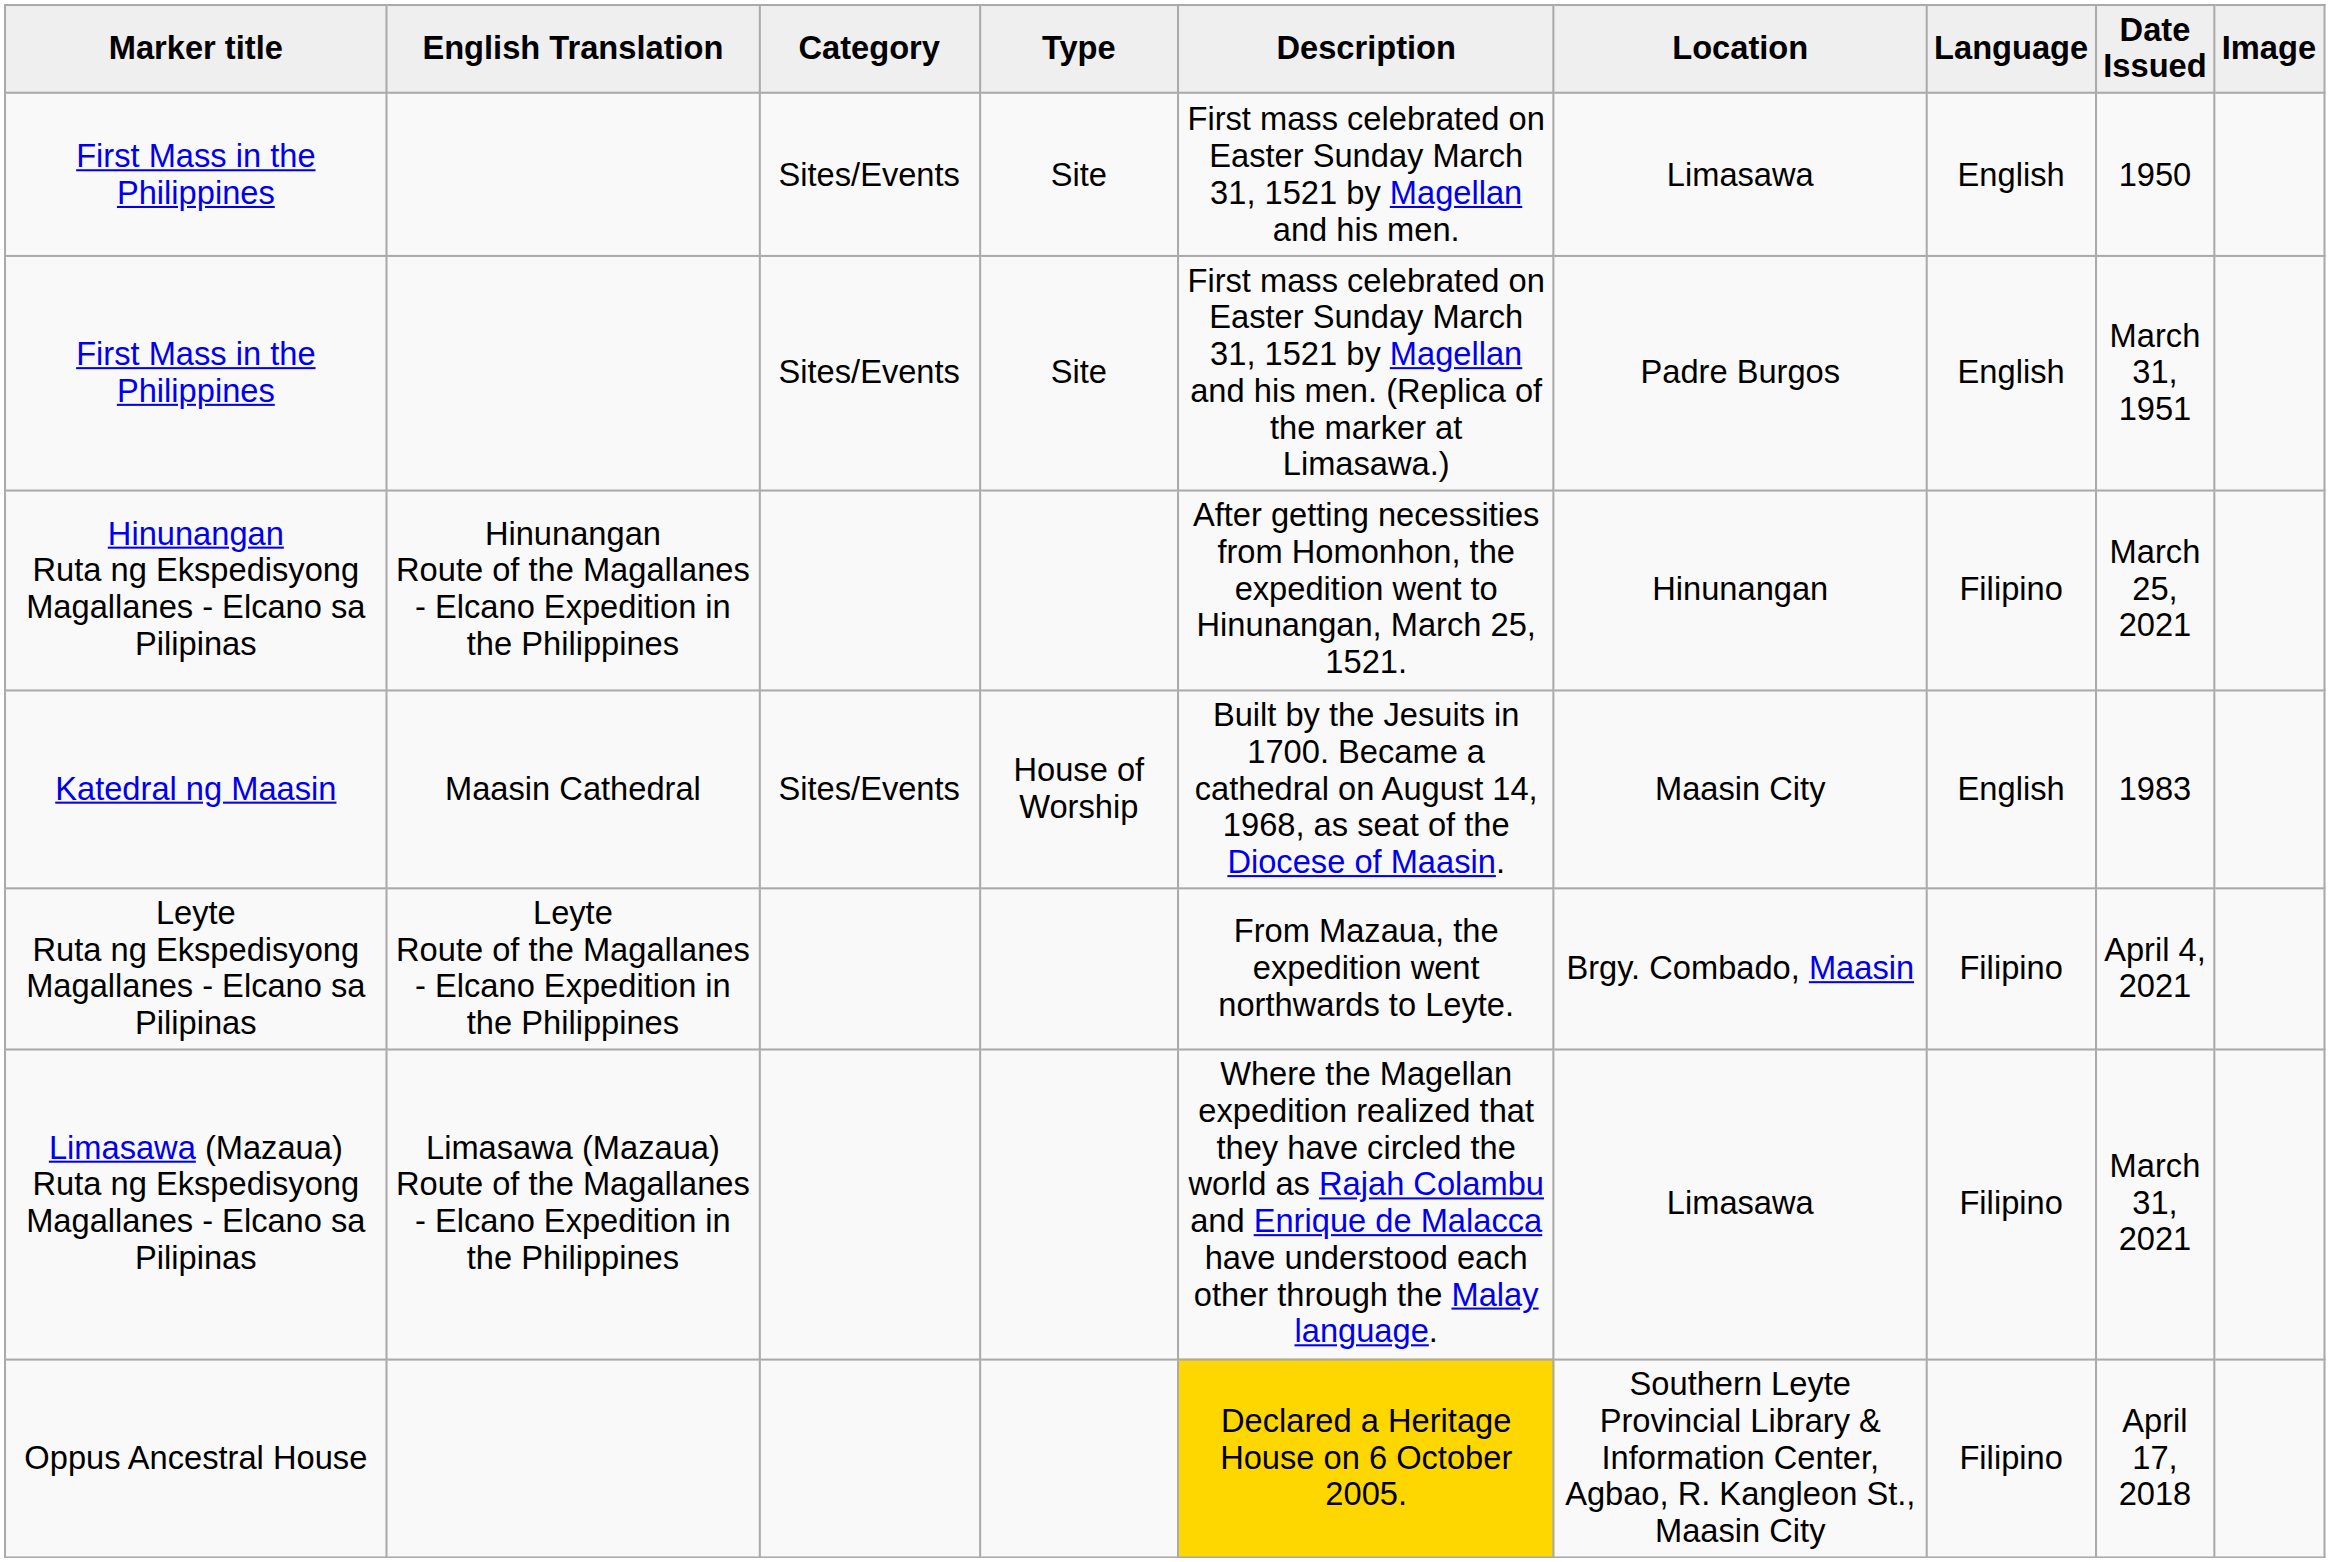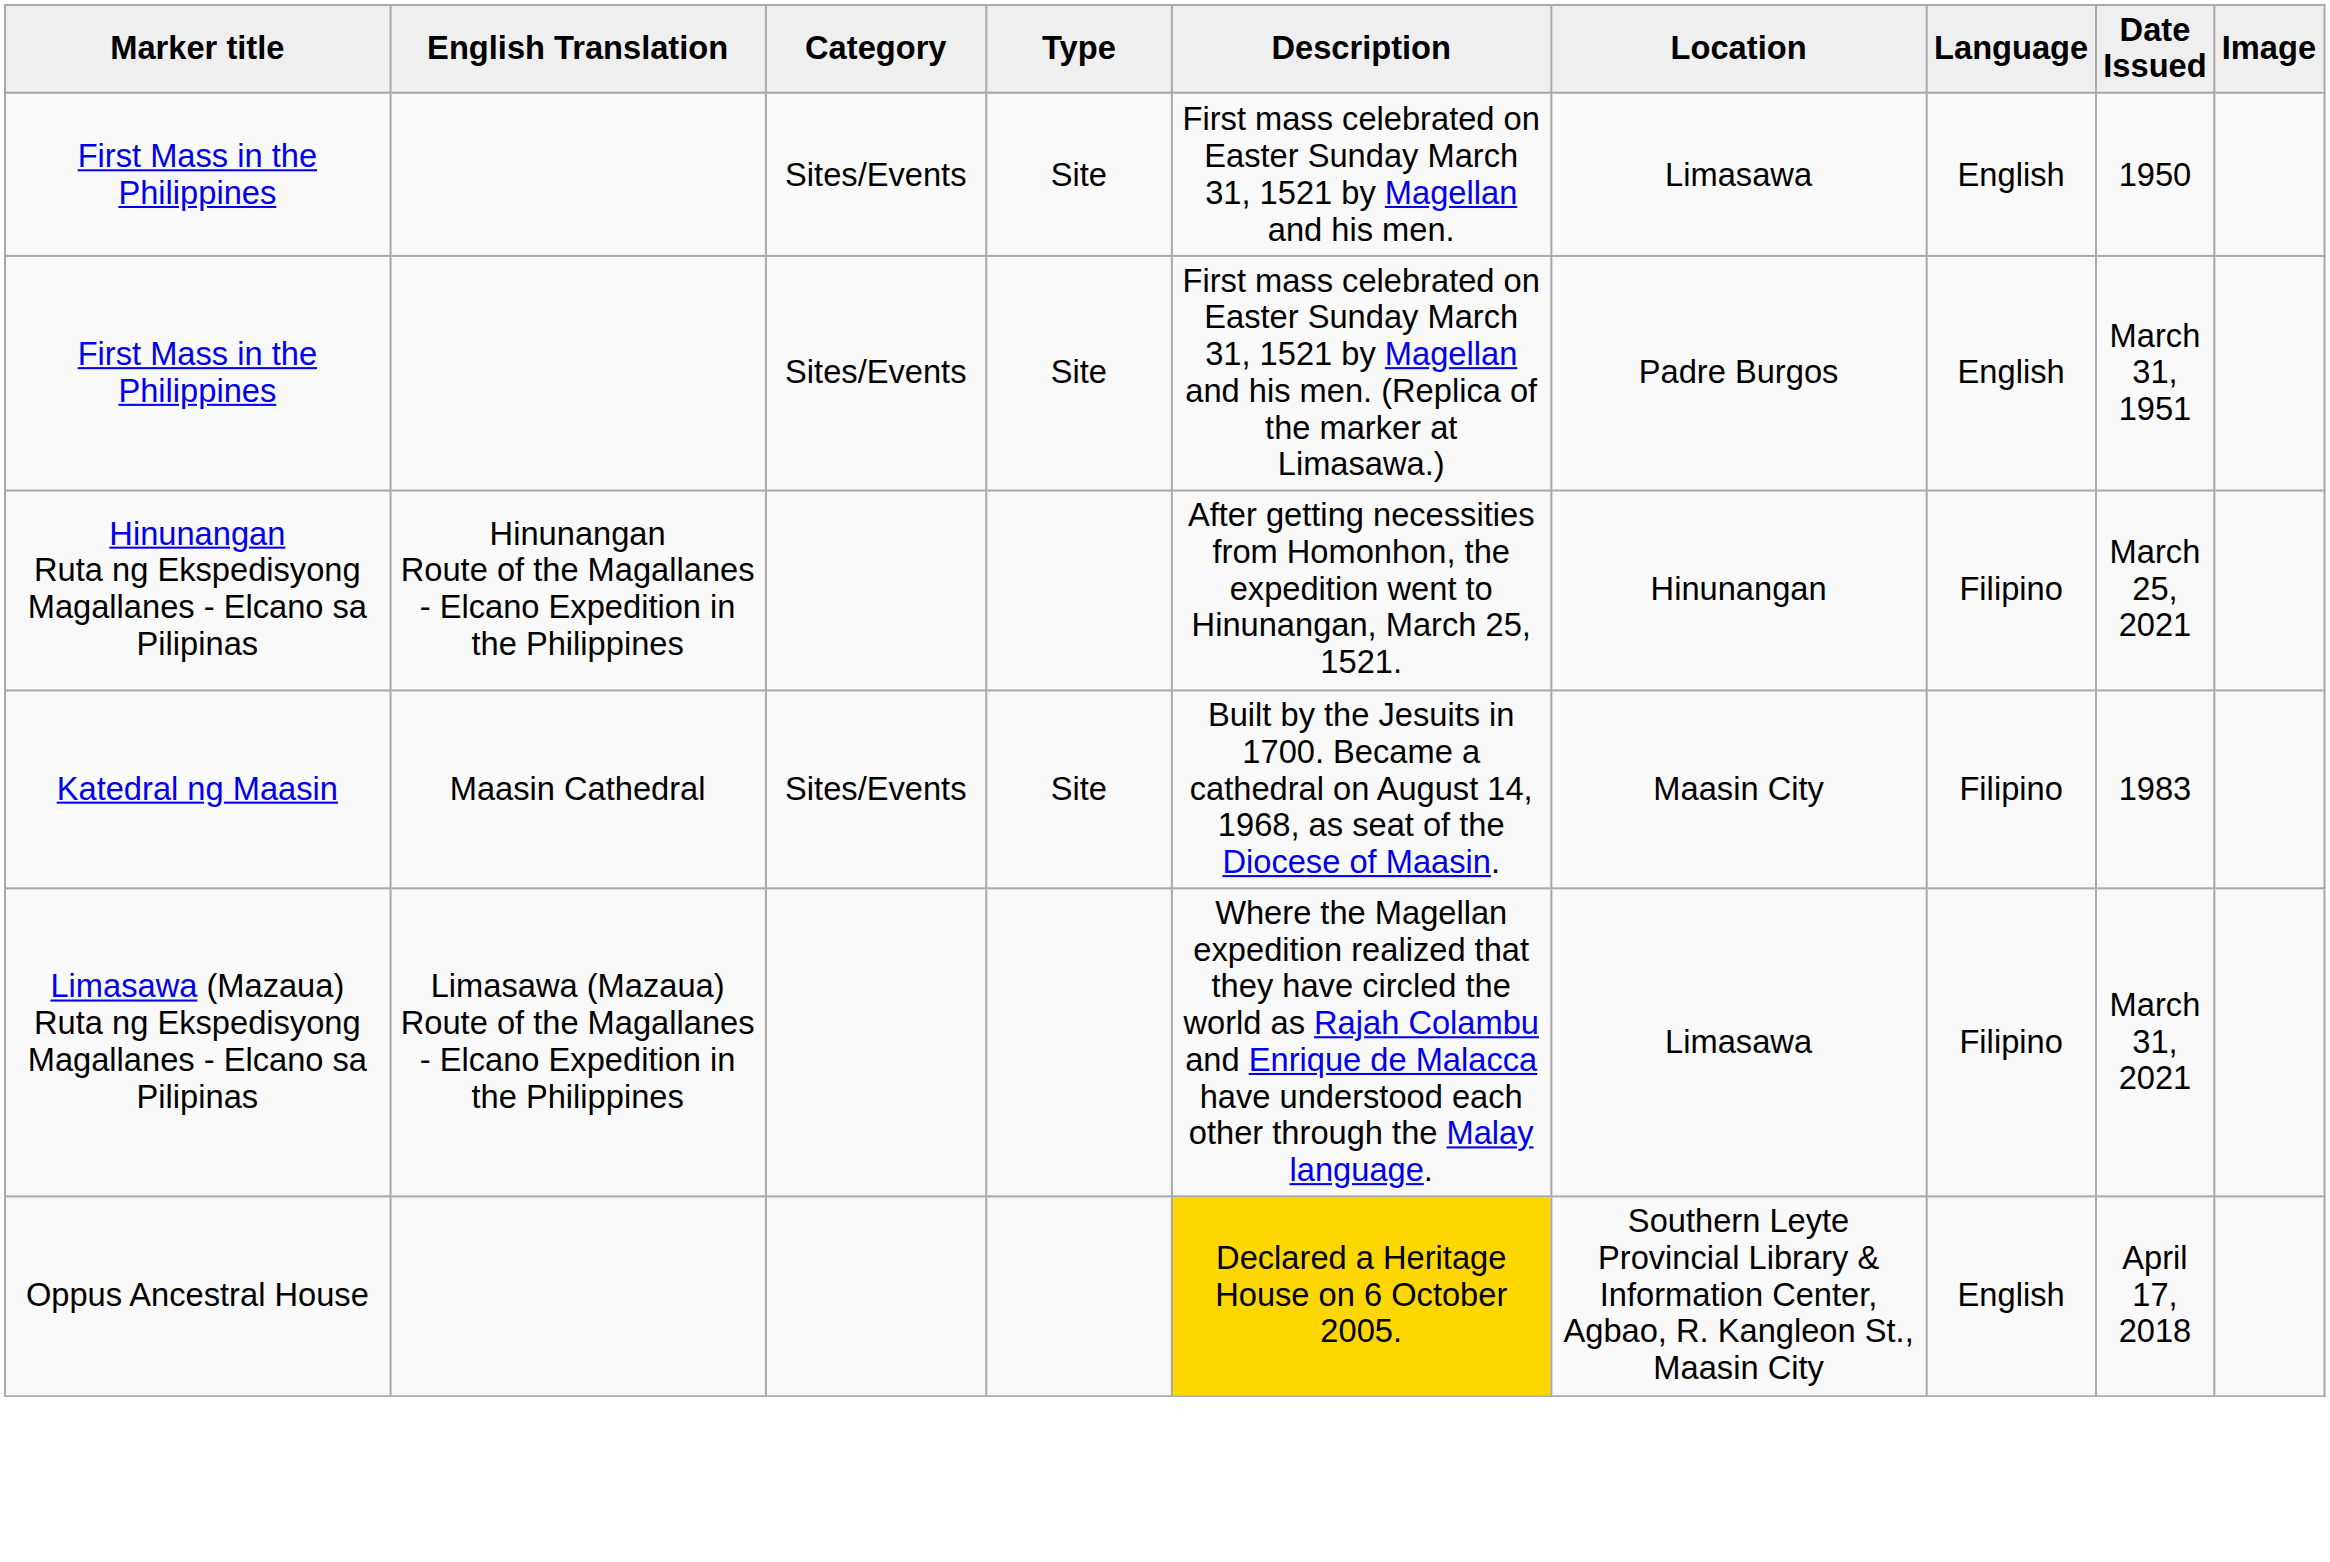Katedral ng Maasin | Type: House of Worship -> Site
Katedral ng Maasin | Language: English -> Filipino
- row: Leyte Ruta ng Ekspedisyong Magallanes - Elcano sa Pilipinas | Leyte Route of the Magallanes - Elcano Expedition in the Philippines | From Mazaua, the expedition went northwards to Leyte. | Brgy. Combado, Maasin | Filipino | April 4, 2021
Oppus Ancestral House | Language: Filipino -> English
